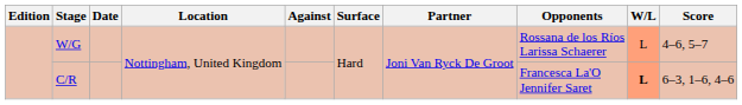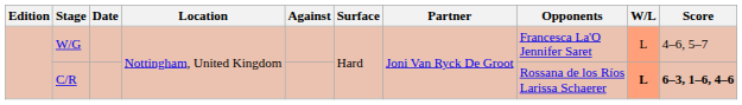W/G | Opponents: Rossana de los Ríos Larissa Schaerer -> Francesca La'O Jennifer Saret
C/R | Opponents: Francesca La'O Jennifer Saret -> Rossana de los Ríos Larissa Schaerer
C/R | Score: normal -> bold
